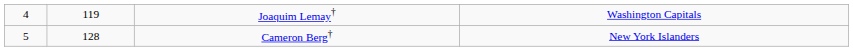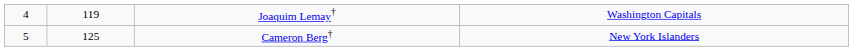Cameron Berg† | column 2: 128 -> 125
